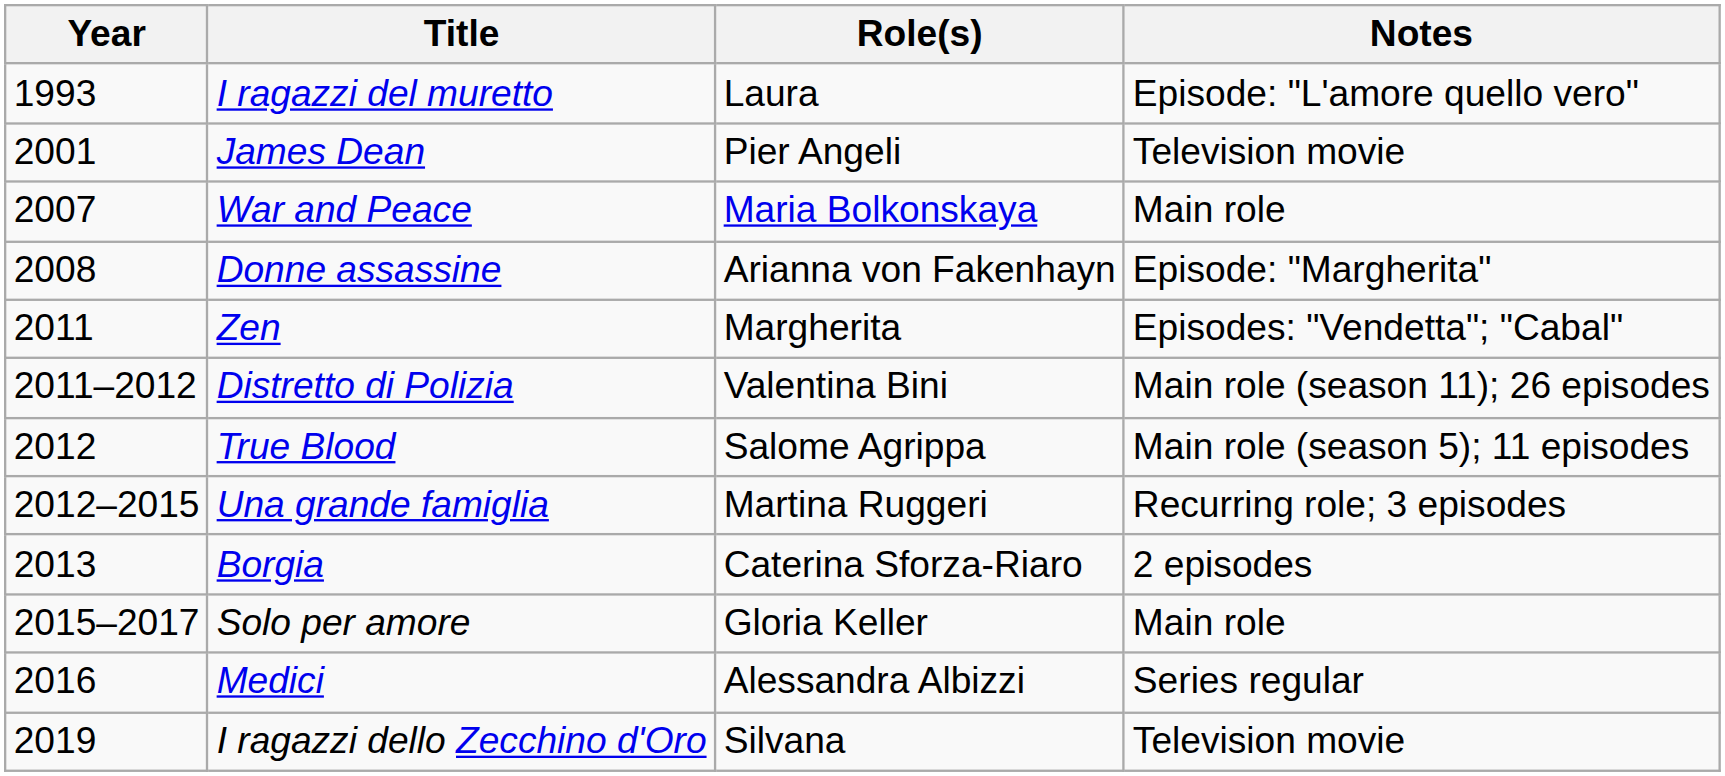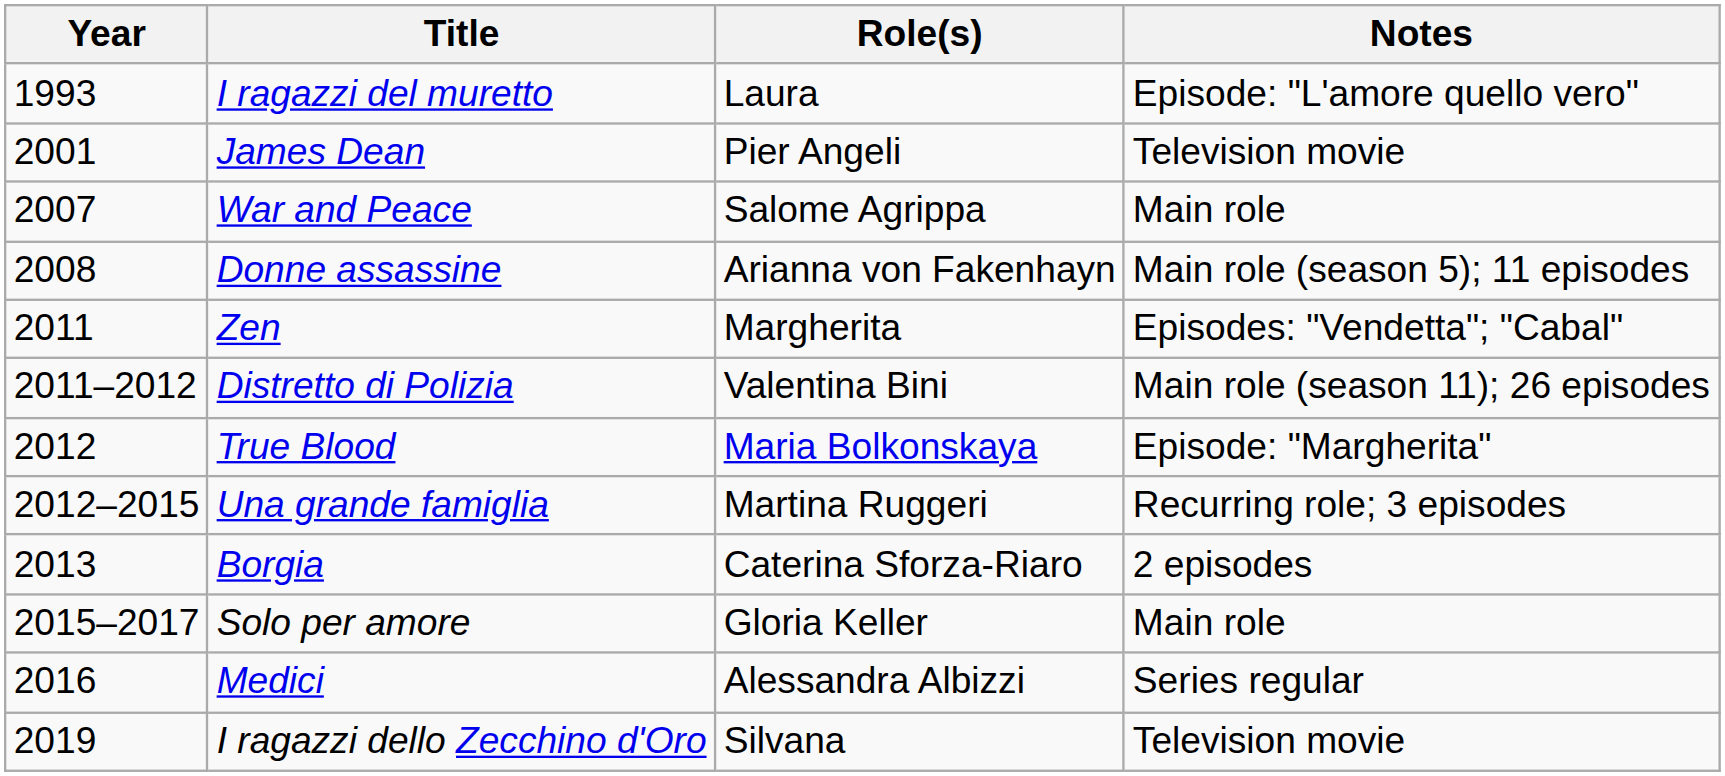War and Peace | Role(s): Maria Bolkonskaya -> Salome Agrippa
Donne assassine | Notes: Episode: "Margherita" -> Main role (season 5); 11 episodes
True Blood | Role(s): Salome Agrippa -> Maria Bolkonskaya
True Blood | Notes: Main role (season 5); 11 episodes -> Episode: "Margherita"
